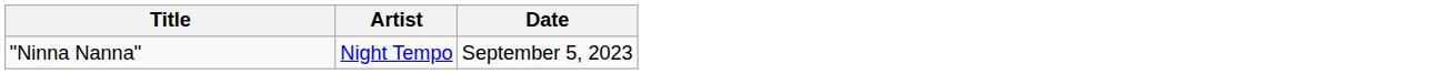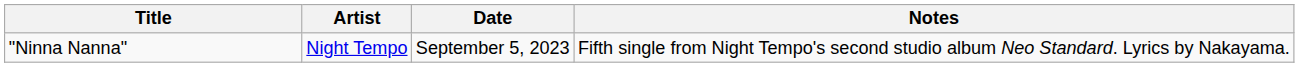+ column: Notes | Fifth single from Night Tempo's second studio album Neo Standard. Lyrics by Nakayama.
